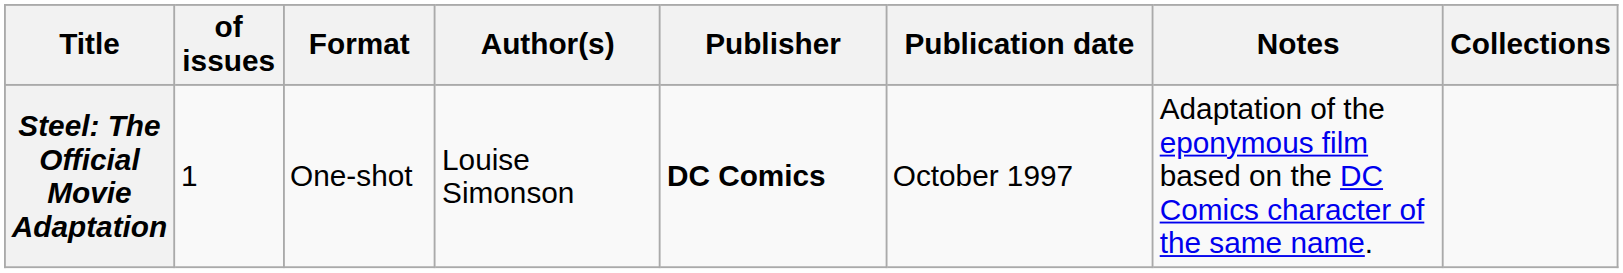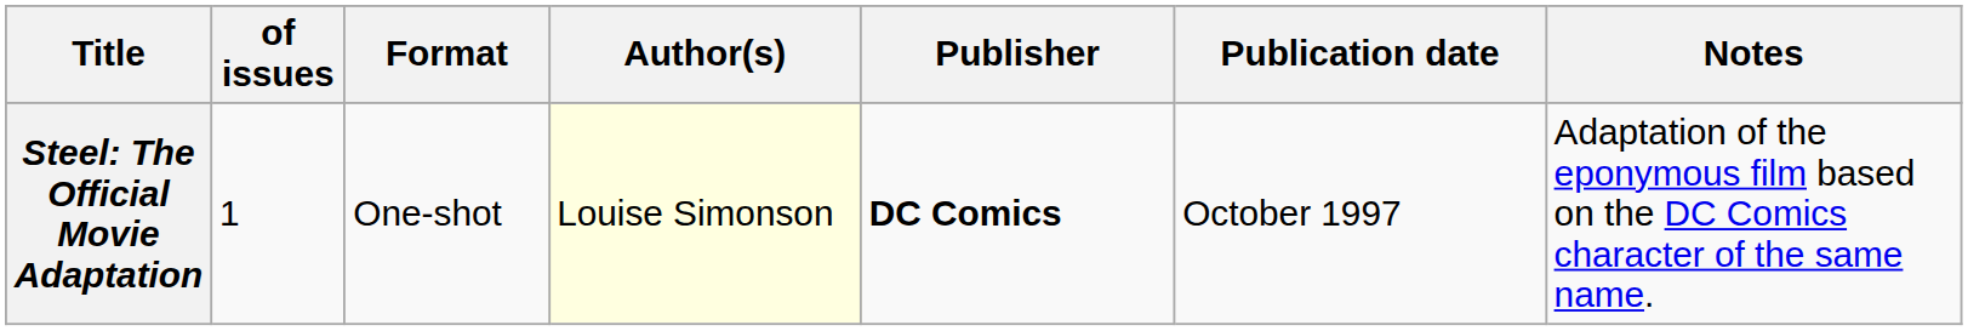- column: Collections
Steel: The Official Movie Adaptation | Author(s): no background -> lightyellow background
